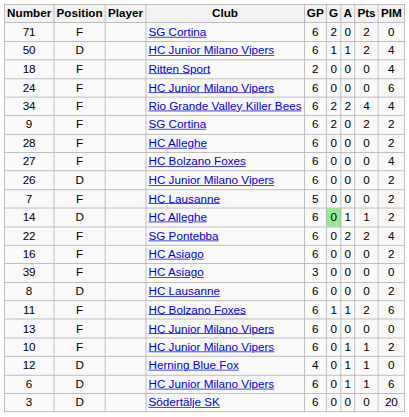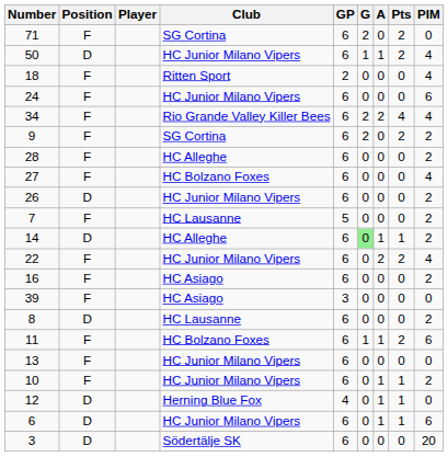22 | Club: SG Pontebba -> HC Junior Milano Vipers
